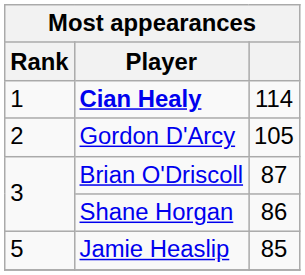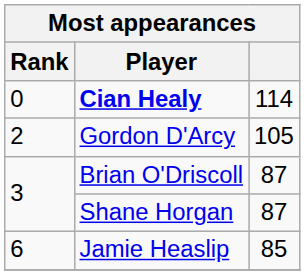Cian Healy | Rank: 1 -> 0
Shane Horgan | column 3: 86 -> 87
Jamie Heaslip | Rank: 5 -> 6
